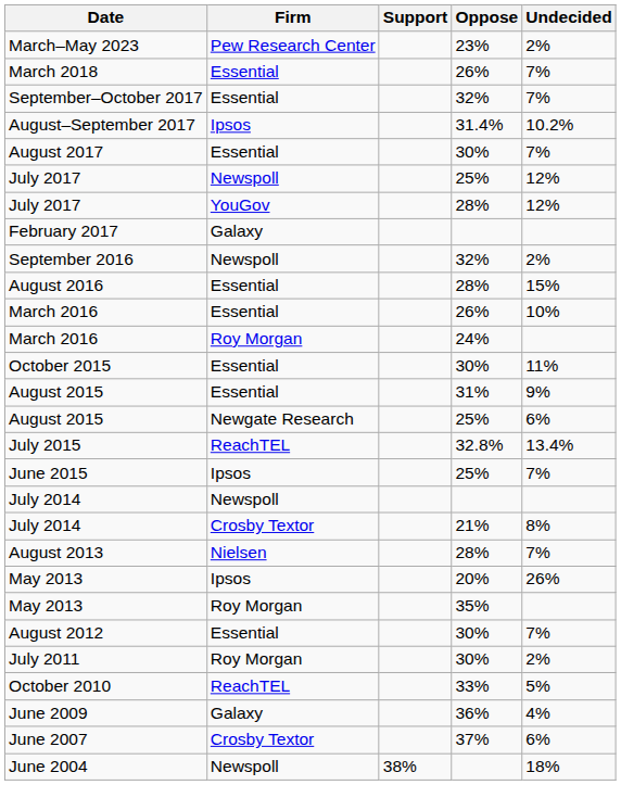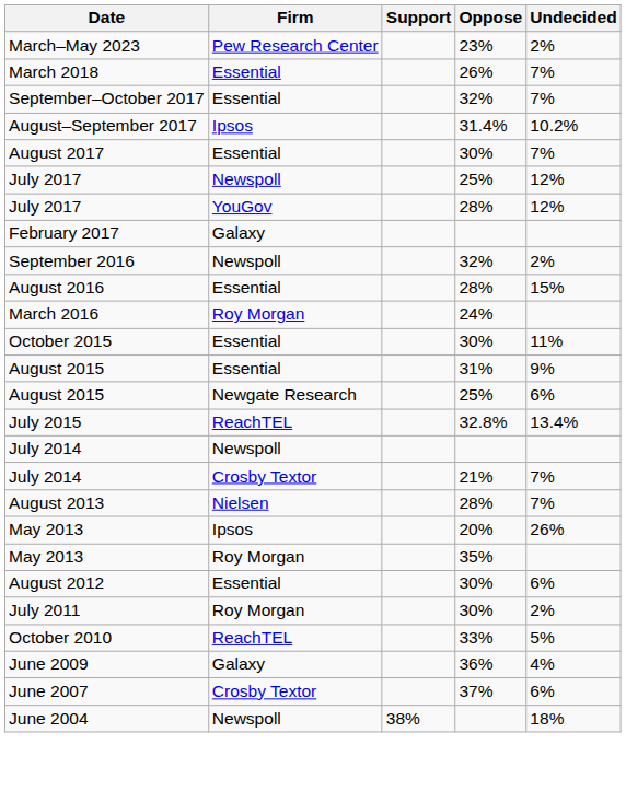- row: March 2016 | Essential | 26% | 10%
- row: June 2015 | Ipsos | 25% | 7%
July 2014 / 21% | Undecided: 8% -> 7%
August 2012 | Undecided: 7% -> 6%
